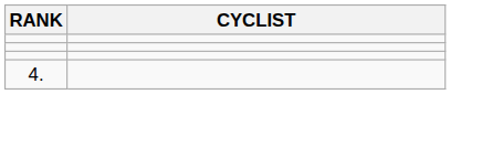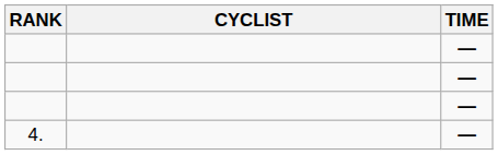+ column: TIME | — | — | — | —
